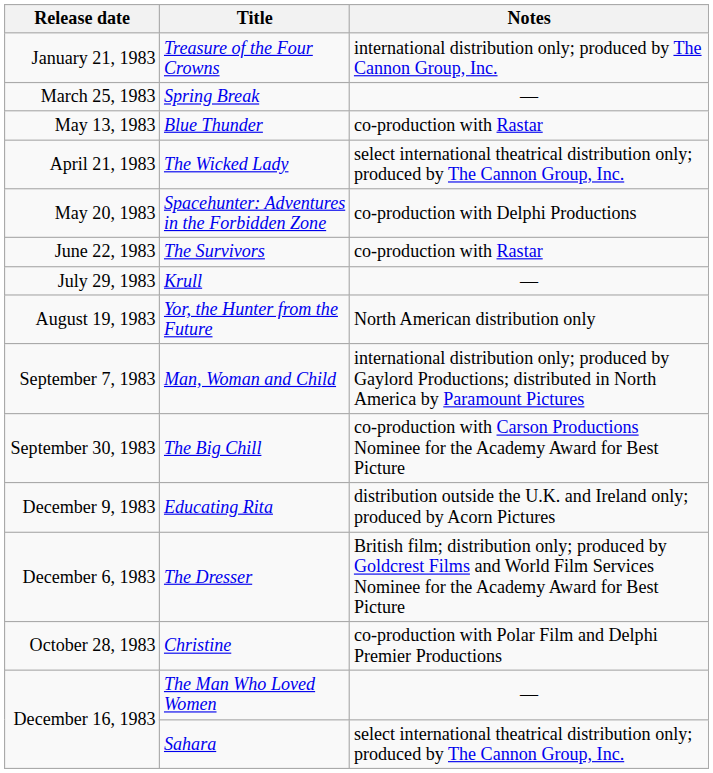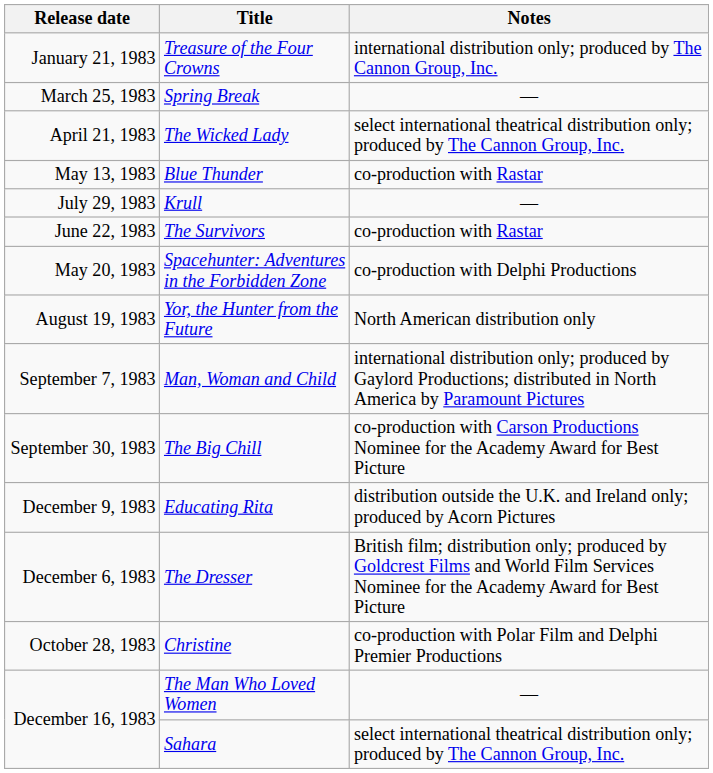rows swapped: The Wicked Lady <-> Blue Thunder
rows swapped: Spacehunter: Adventures in the Forbidden Zone <-> Krull
